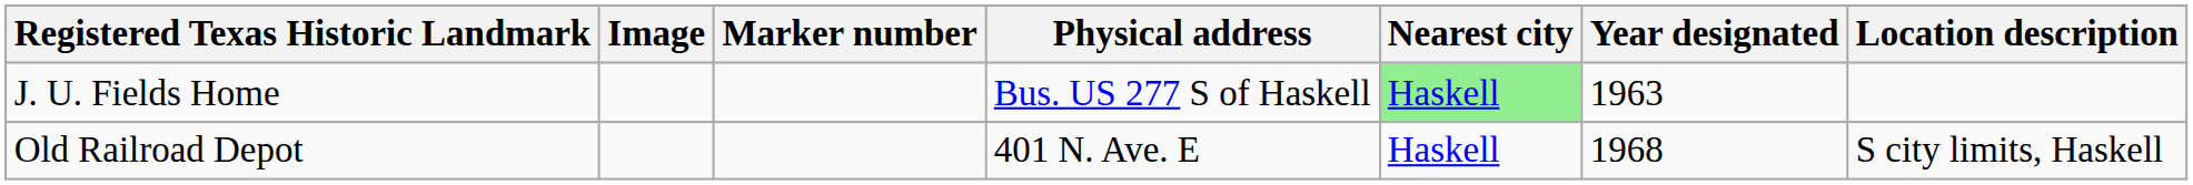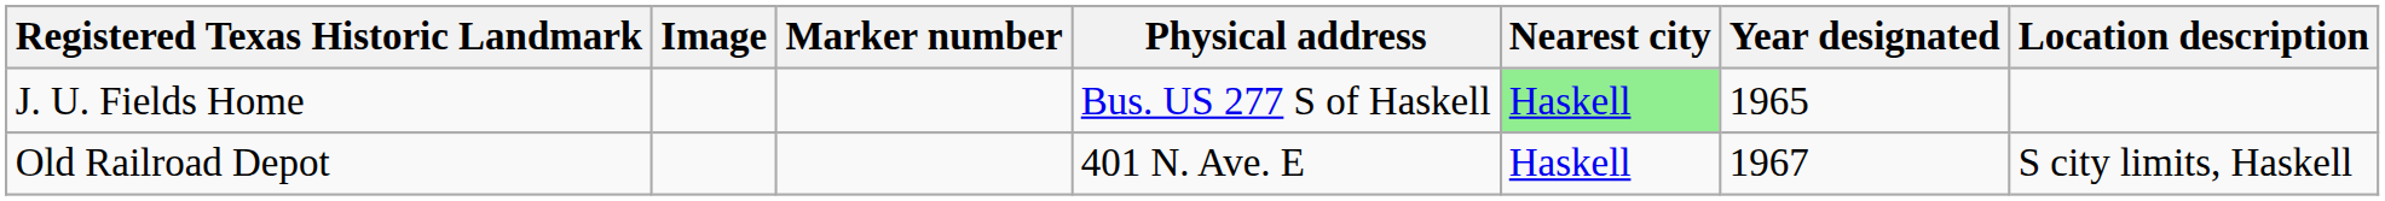J. U. Fields Home | Year designated: 1963 -> 1965
Old Railroad Depot | Year designated: 1968 -> 1967
